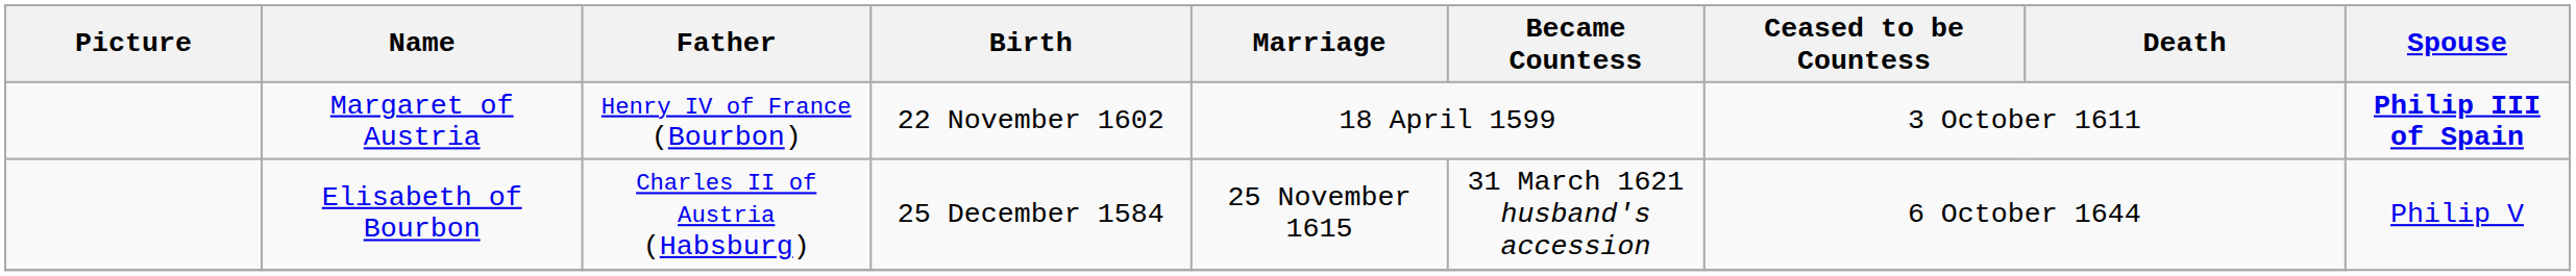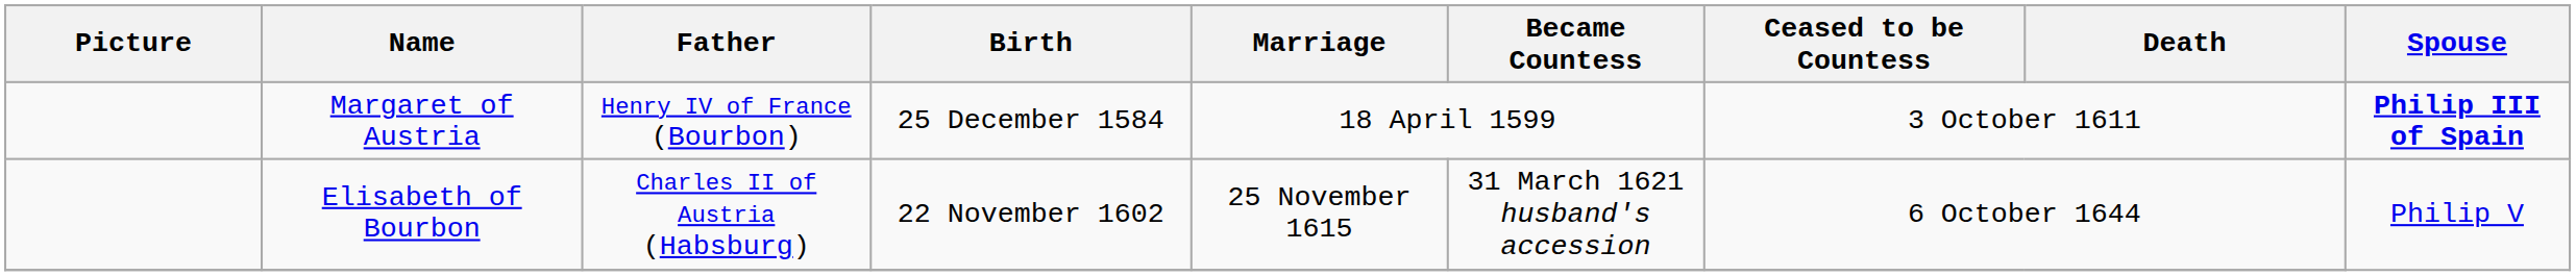Margaret of Austria | Birth: 22 November 1602 -> 25 December 1584
Elisabeth of Bourbon | Birth: 25 December 1584 -> 22 November 1602
